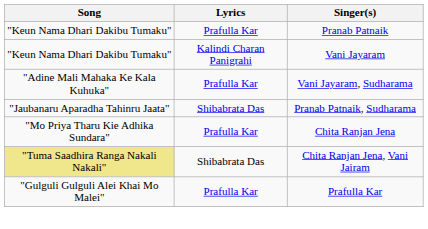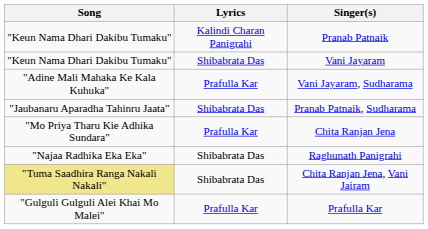Pranab Patnaik | Lyrics: Prafulla Kar -> Kalindi Charan Panigrahi
Vani Jayaram | Lyrics: Kalindi Charan Panigrahi -> Shibabrata Das
+ row: "Najaa Radhika Eka Eka" | Shibabrata Das | Raghunath Panigrahi
